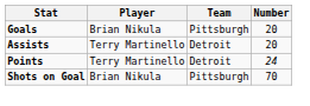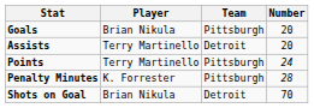Points | Team: Detroit -> Pittsburgh
+ row: Penalty Minutes | K. Forrester | Pittsburgh | 28
Shots on Goal | Team: Pittsburgh -> Detroit
